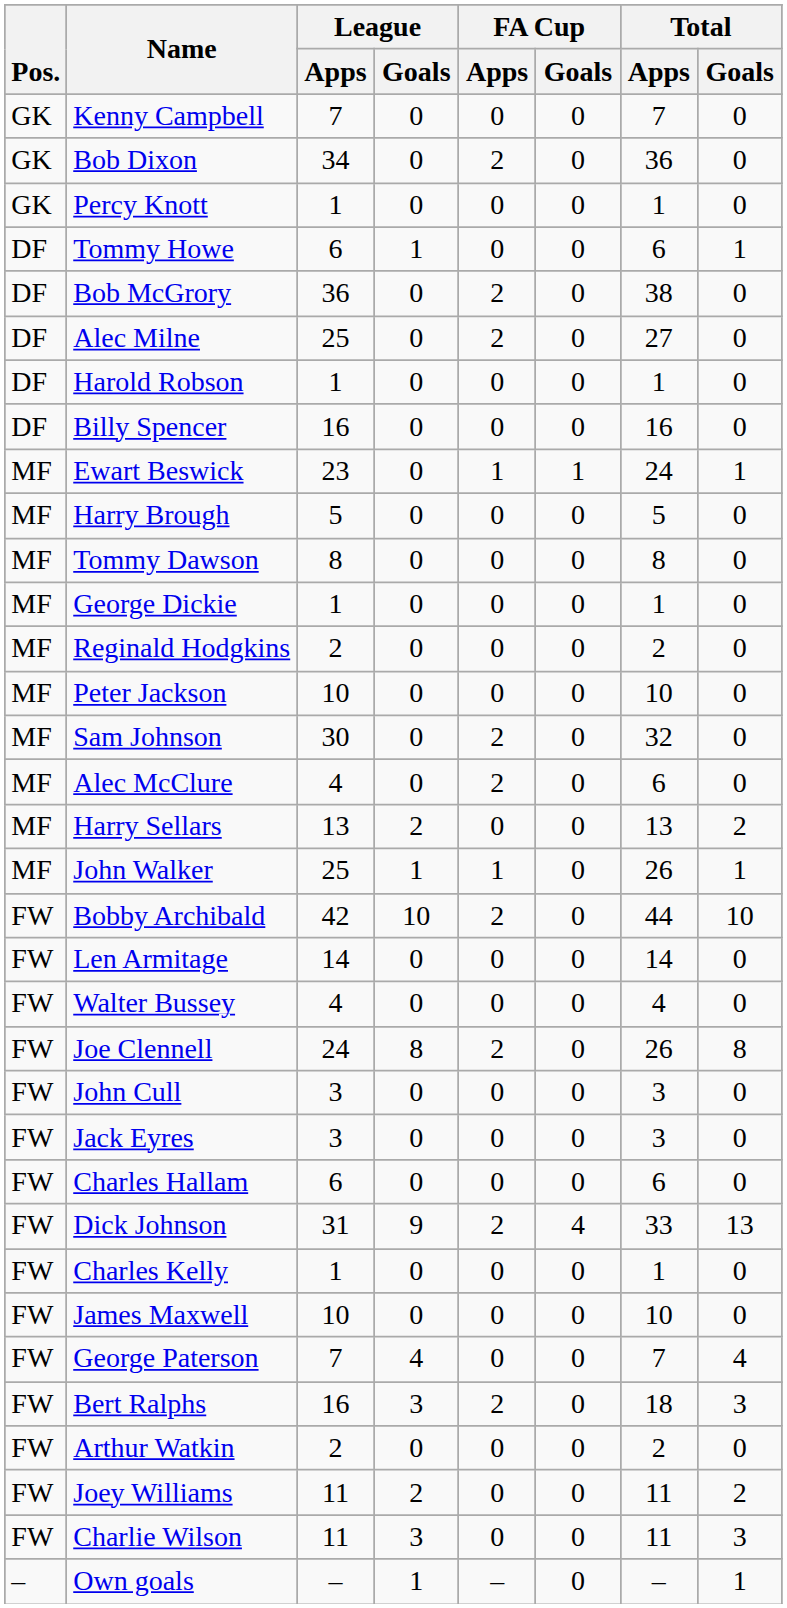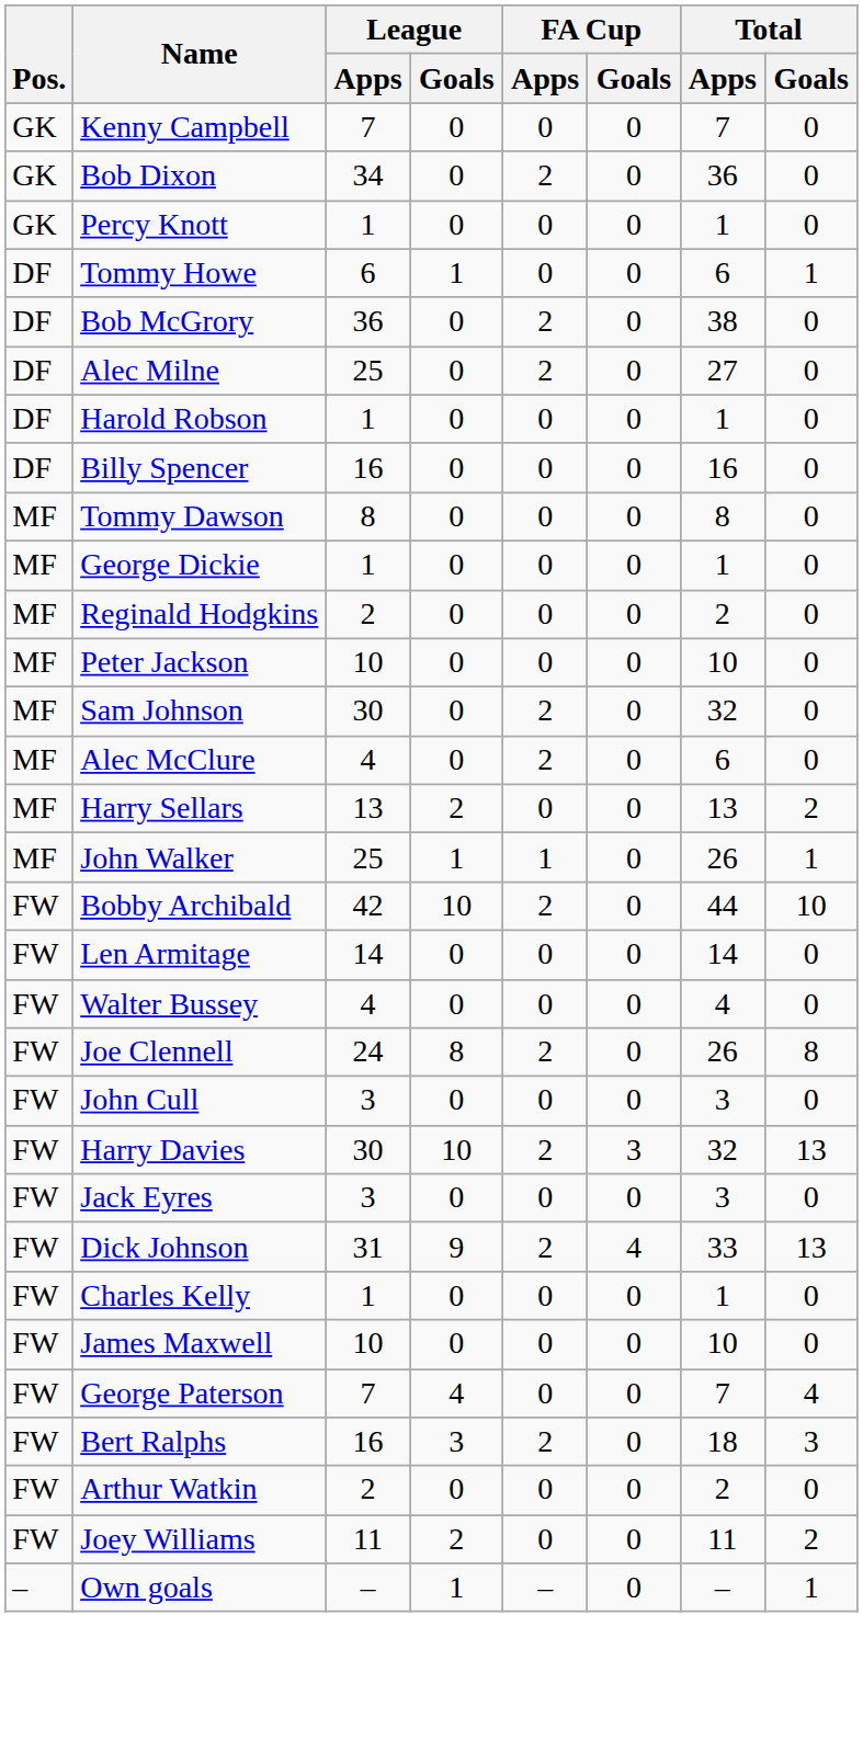- row: MF | Ewart Beswick | 23 | 0 | 1 | 1 | 24 | 1
- row: MF | Harry Brough | 5 | 0 | 0 | 0 | 5 | 0
+ row: FW | Harry Davies | 30 | 10 | 2 | 3 | 32 | 13
- row: FW | Charles Hallam | 6 | 0 | 0 | 0 | 6 | 0
- row: FW | Charlie Wilson | 11 | 3 | 0 | 0 | 11 | 3
